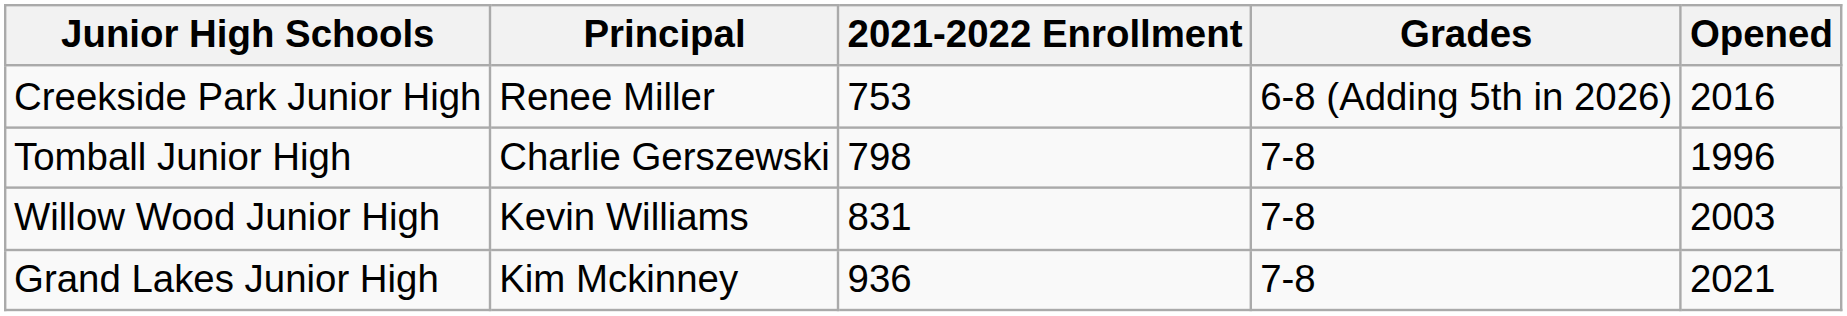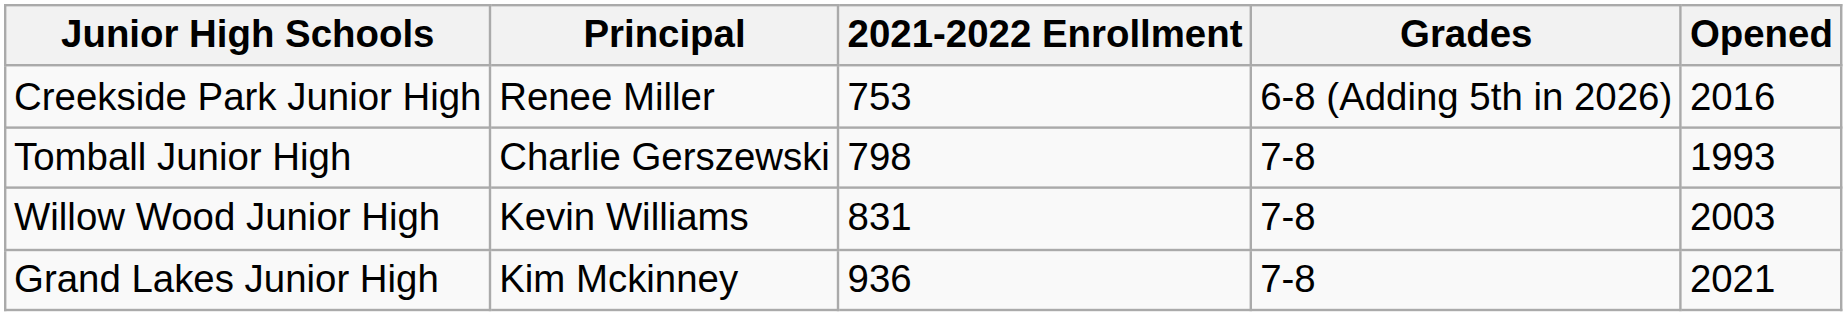Tomball Junior High | Opened: 1996 -> 1993
